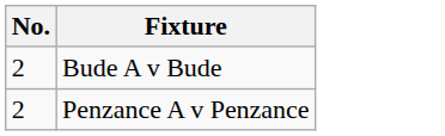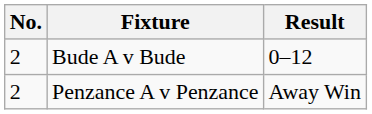+ column: Result | 0–12 | Away Win
